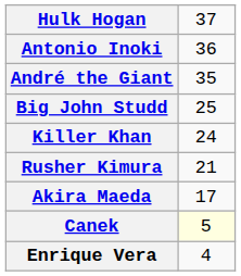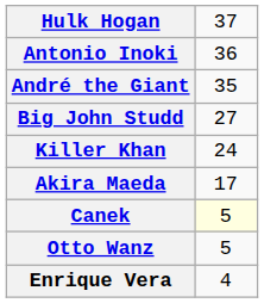Big John Studd | column 2: 25 -> 27
- row: Rusher Kimura | 21
+ row: Otto Wanz | 5
